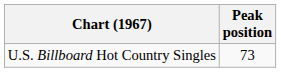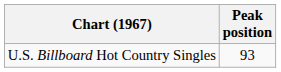U.S. Billboard Hot Country Singles | Peak position: 73 -> 93
